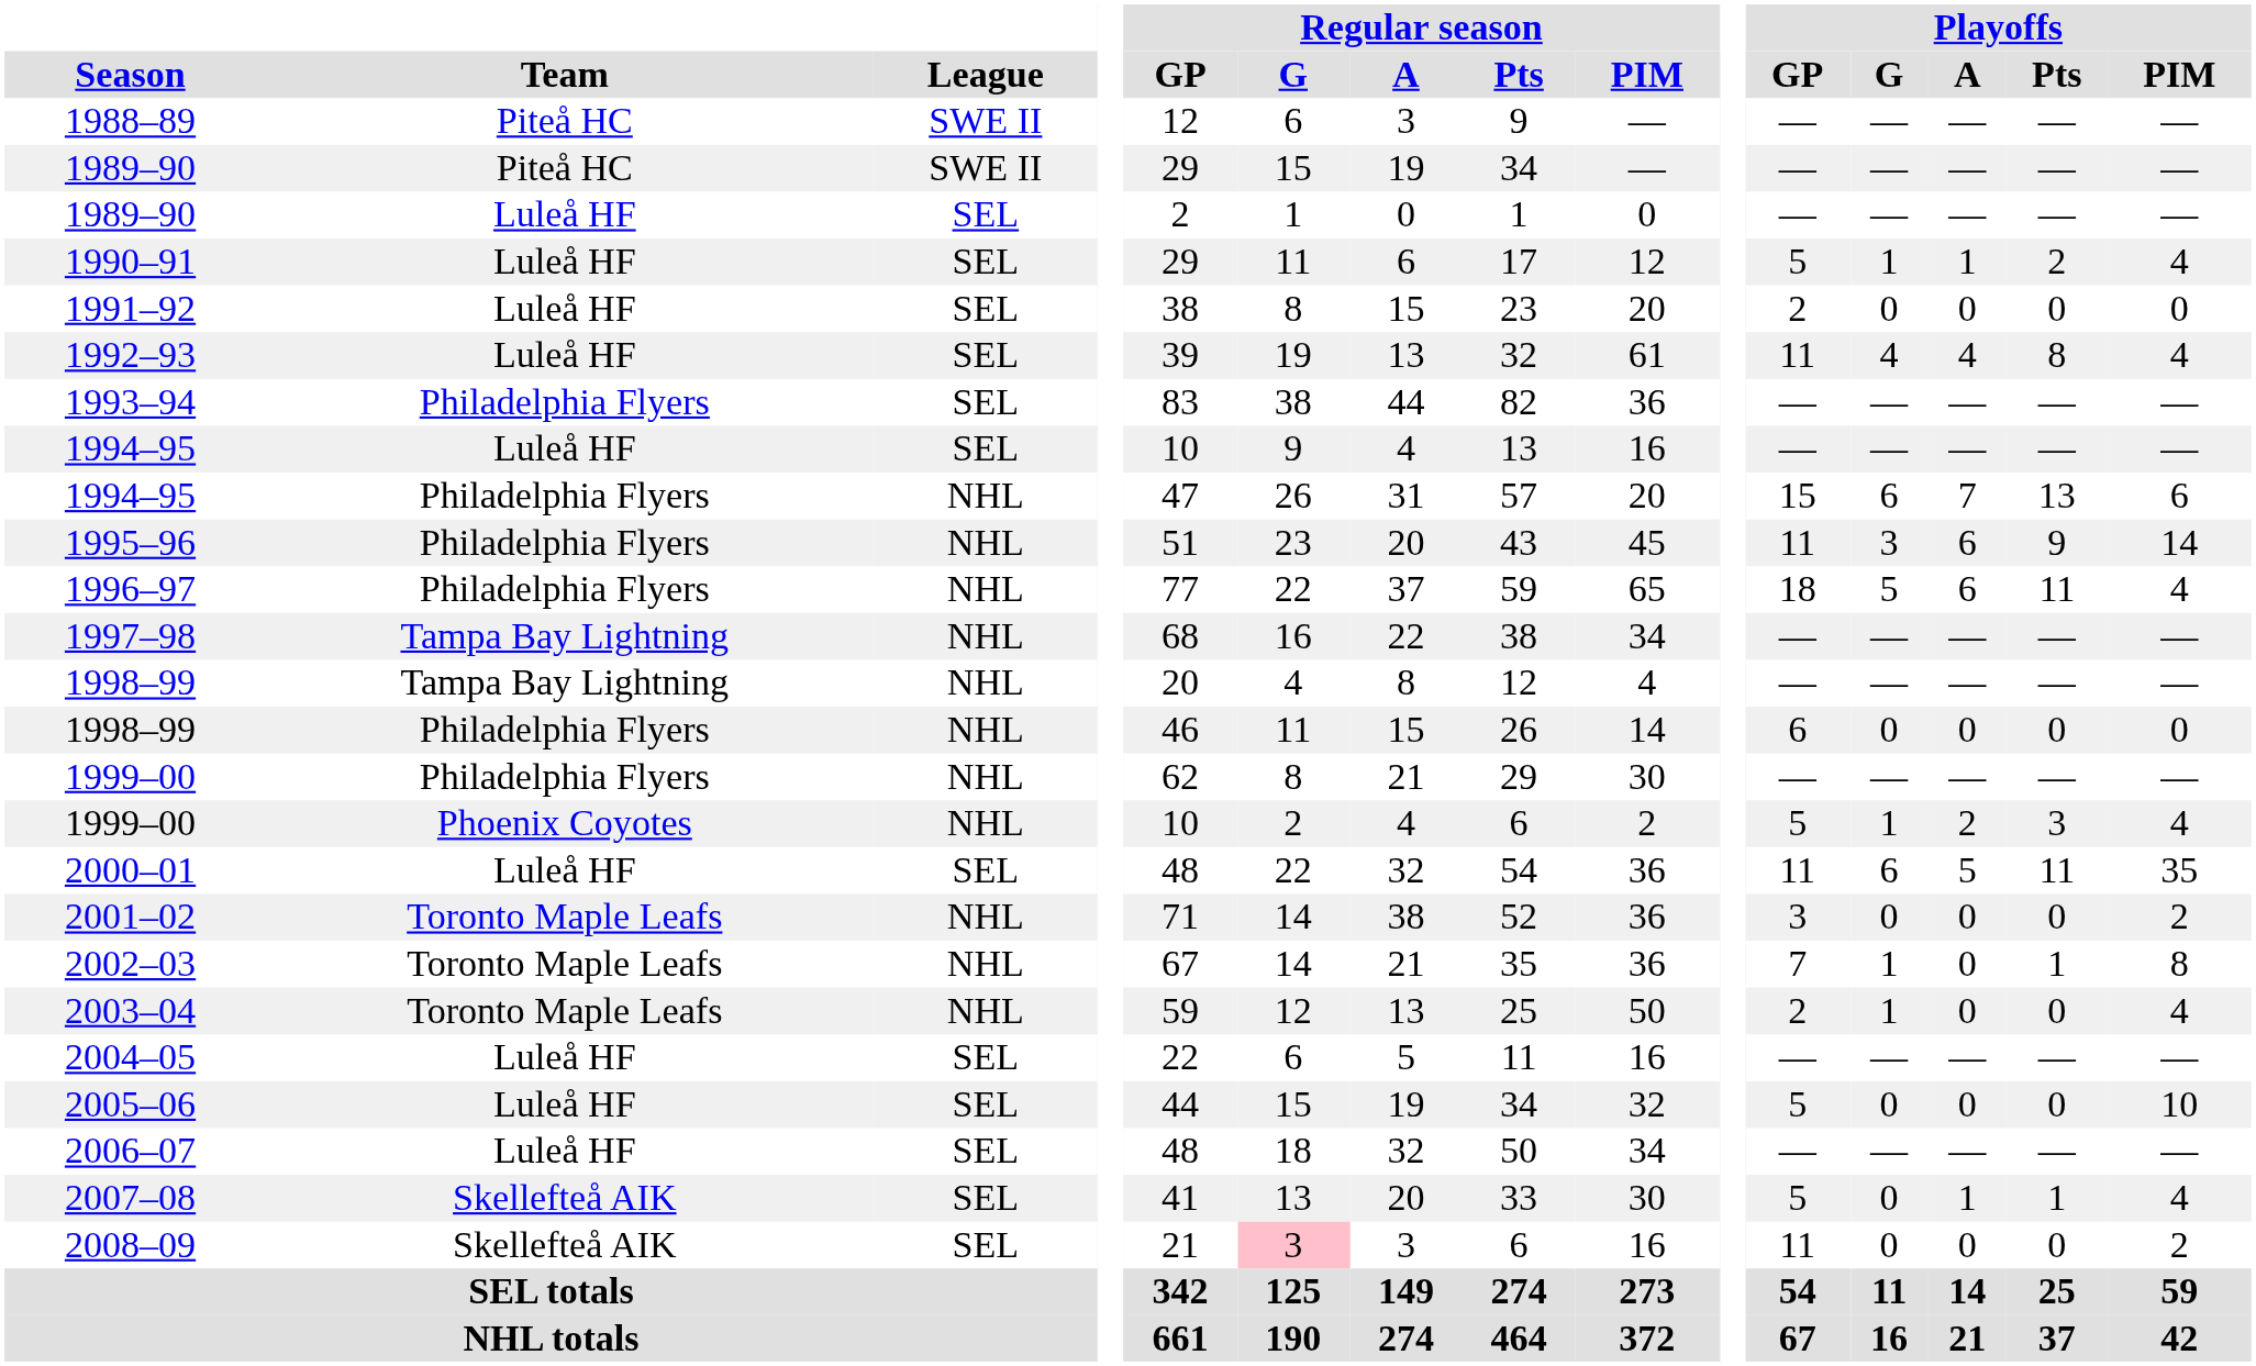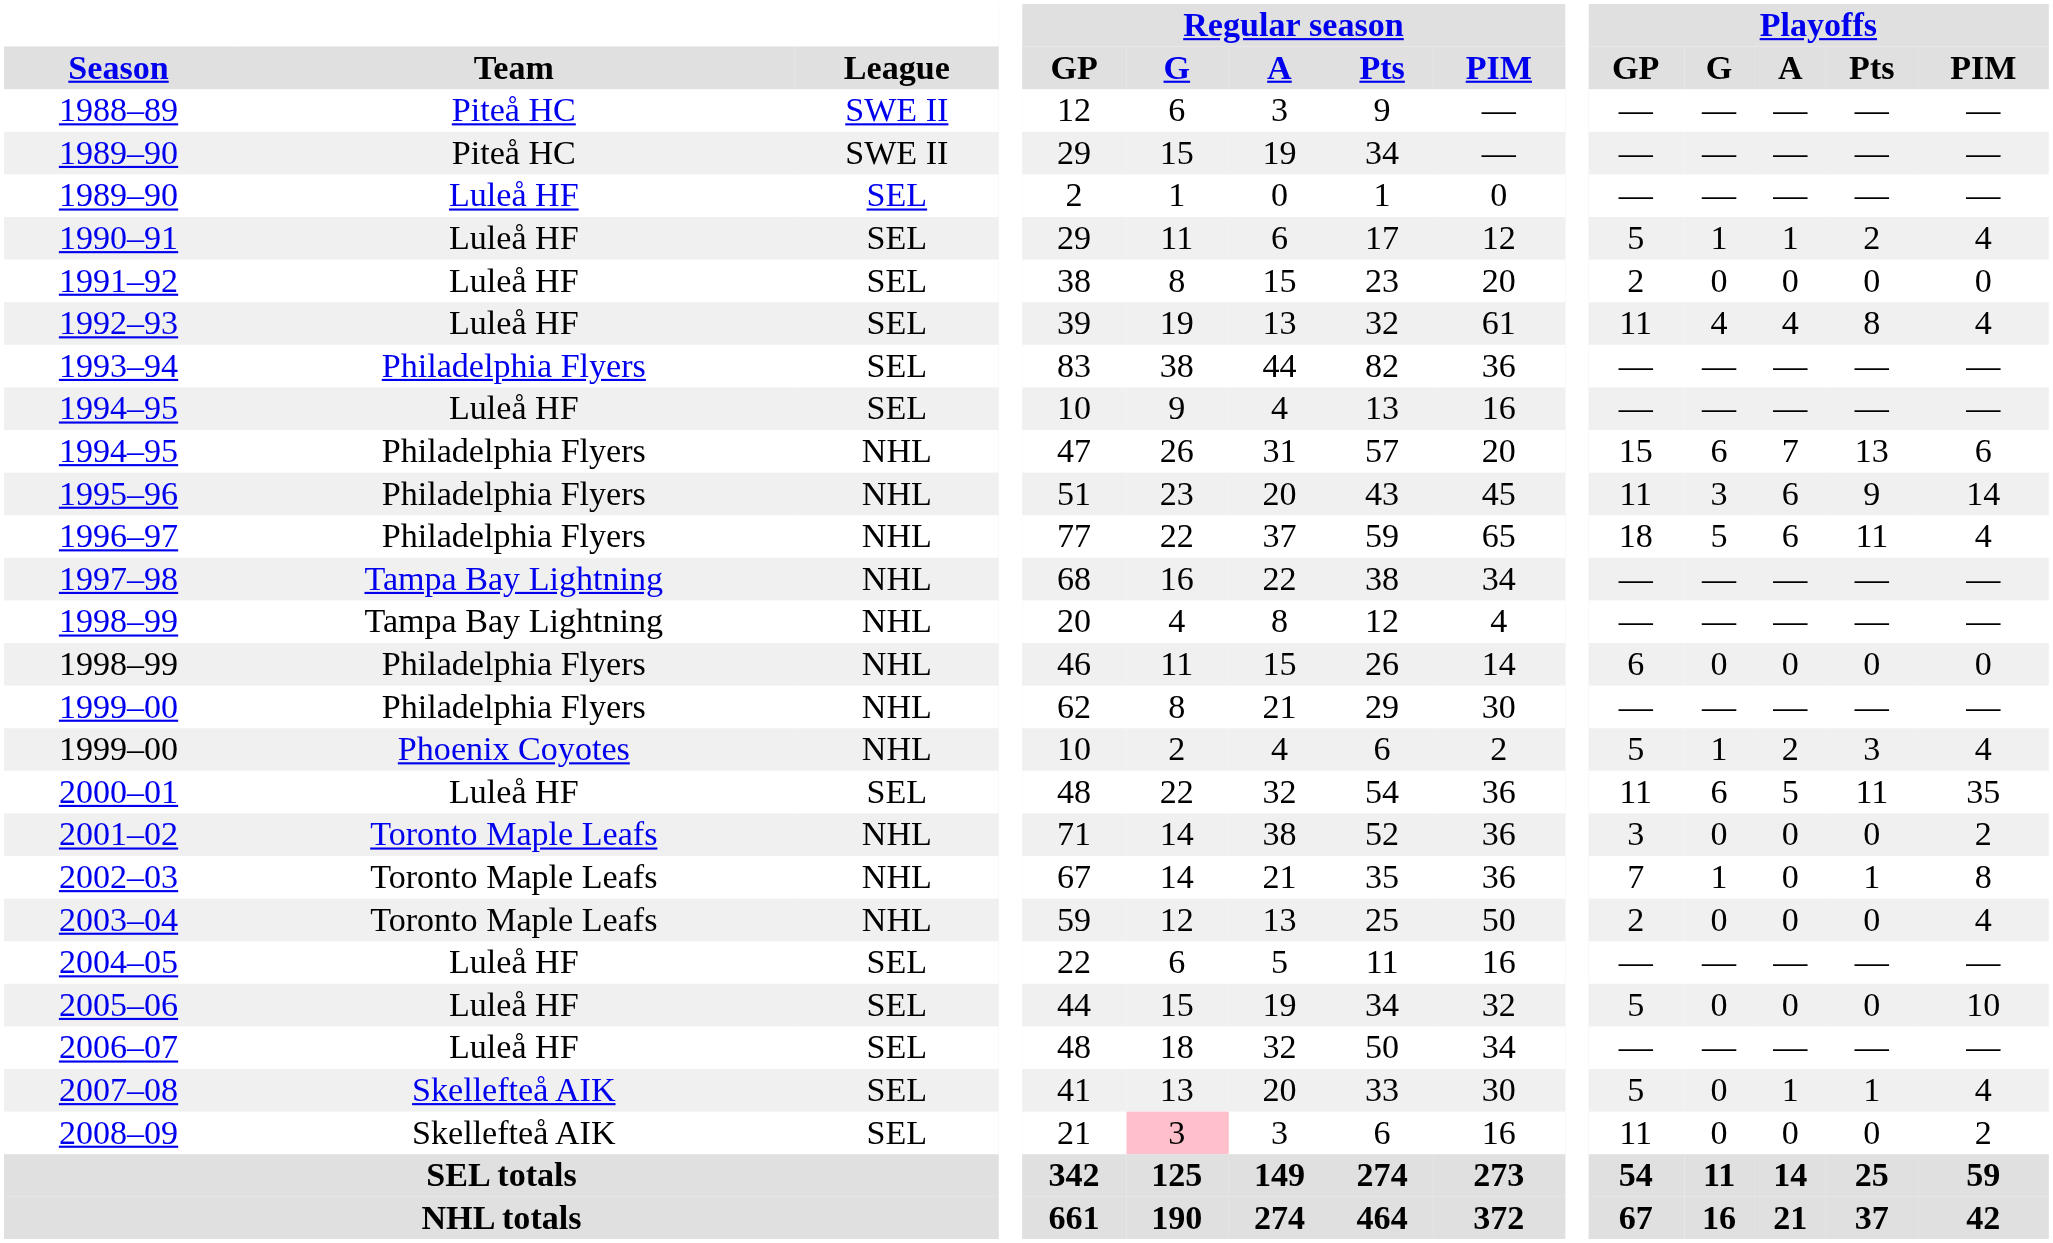2003–04 | Playoffs / G: 1 -> 0
